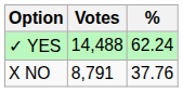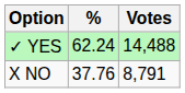columns swapped: Votes <-> %
